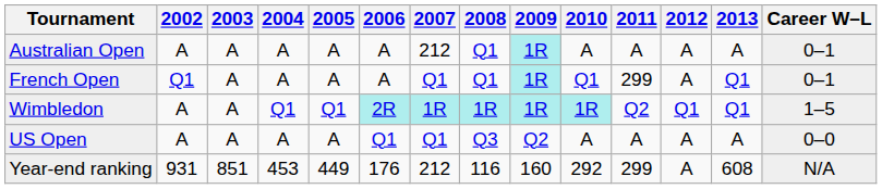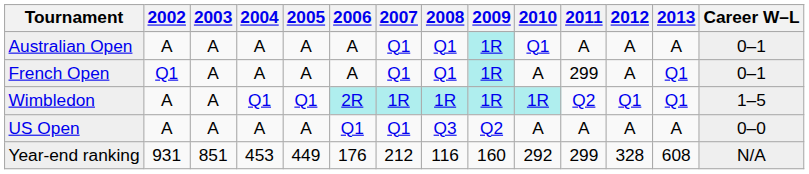Australian Open | 2007: 212 -> Q1
Australian Open | 2010: A -> Q1
French Open | 2010: Q1 -> A
Year-end ranking | 2012: A -> 328
